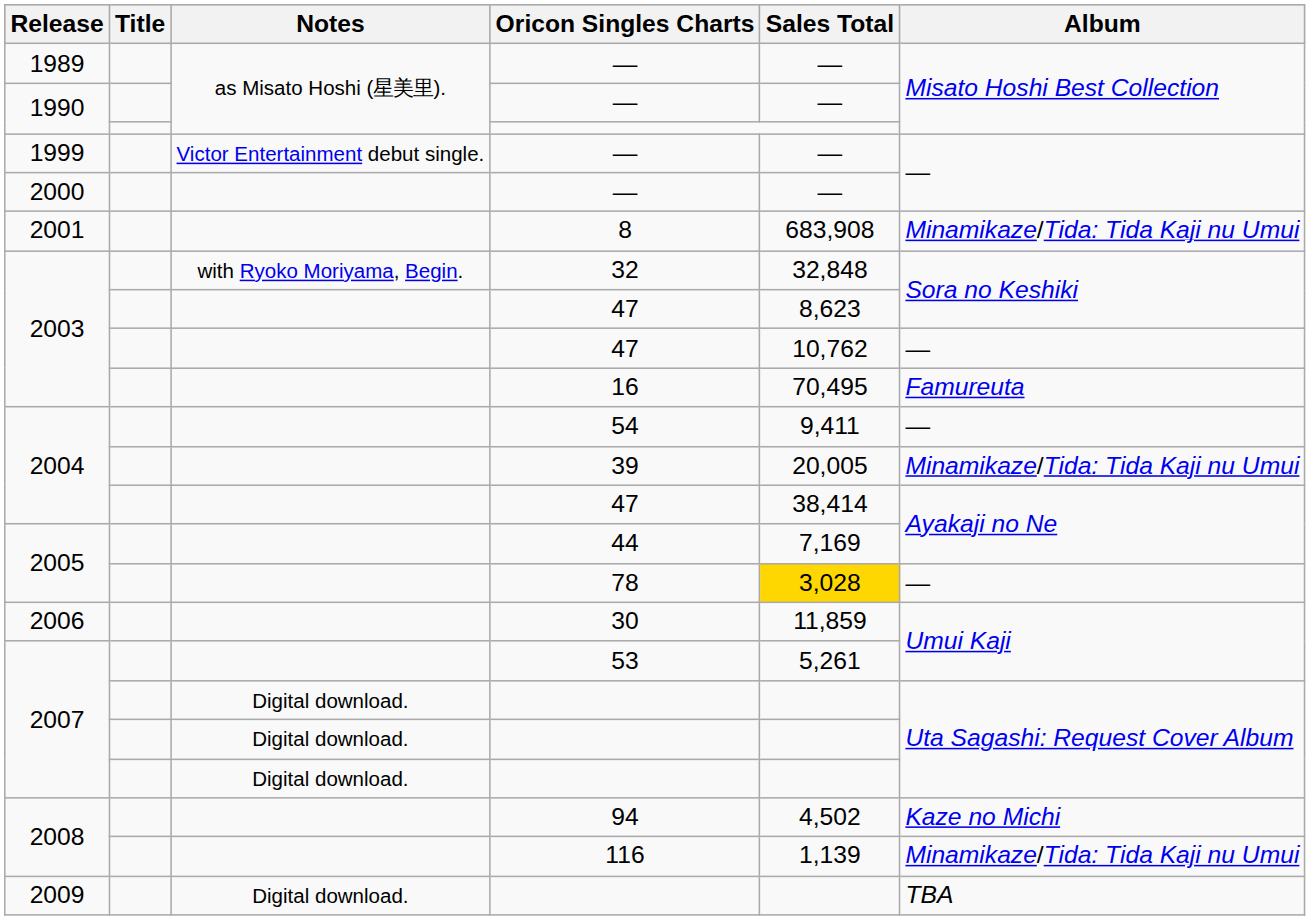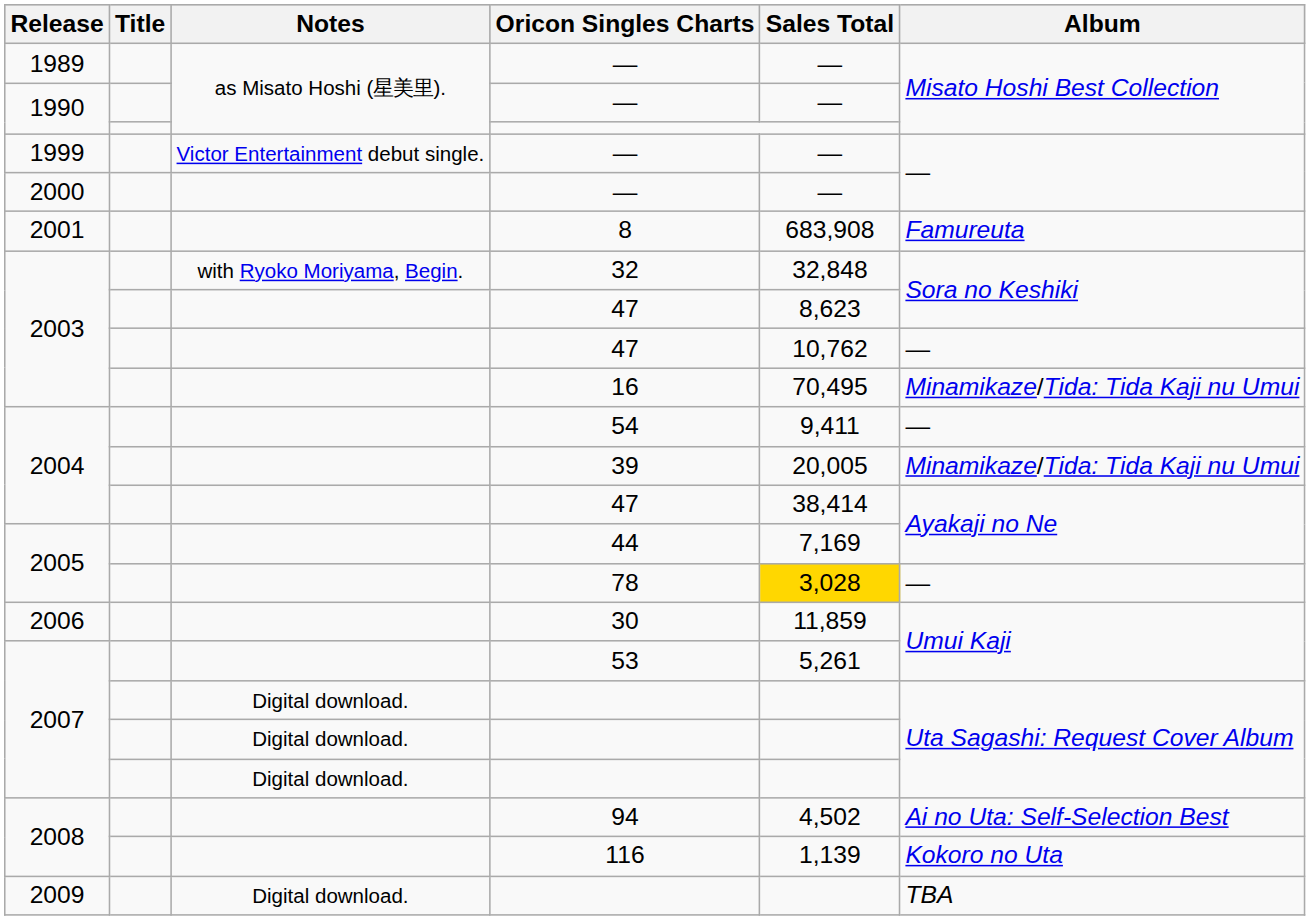8 | Album: Minamikaze/Tida: Tida Kaji nu Umui -> Famureuta
16 | Album: Famureuta -> Minamikaze/Tida: Tida Kaji nu Umui
94 | Album: Kaze no Michi -> Ai no Uta: Self-Selection Best
116 | Album: Minamikaze/Tida: Tida Kaji nu Umui -> Kokoro no Uta
